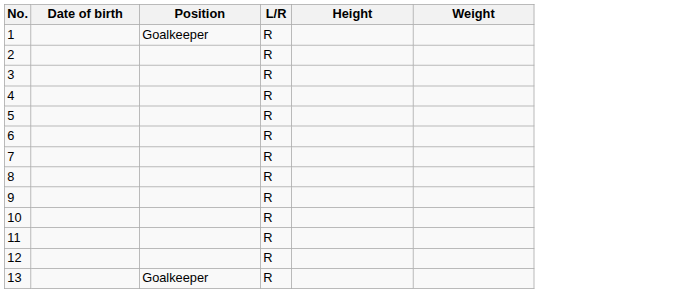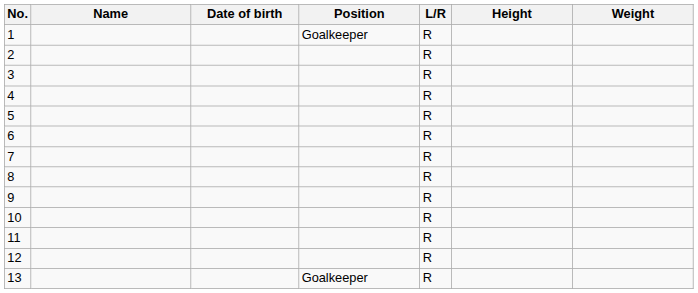+ column: Name
